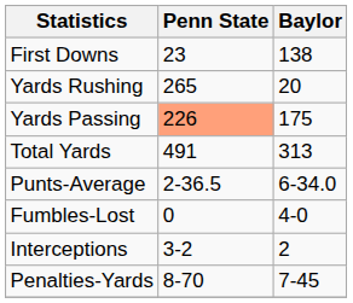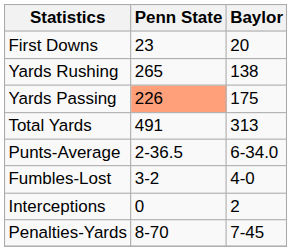First Downs | Baylor: 138 -> 20
Yards Rushing | Baylor: 20 -> 138
Fumbles-Lost | Penn State: 0 -> 3-2
Interceptions | Penn State: 3-2 -> 0
